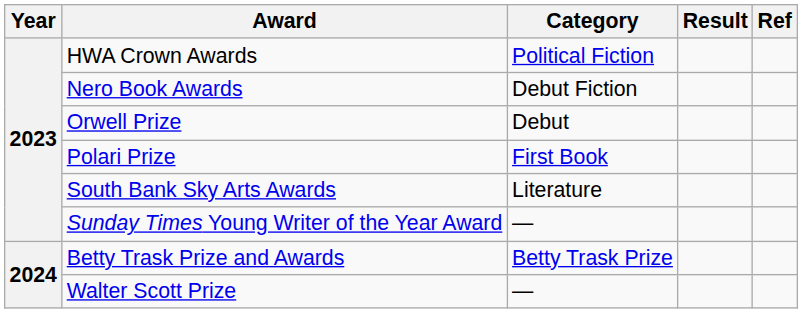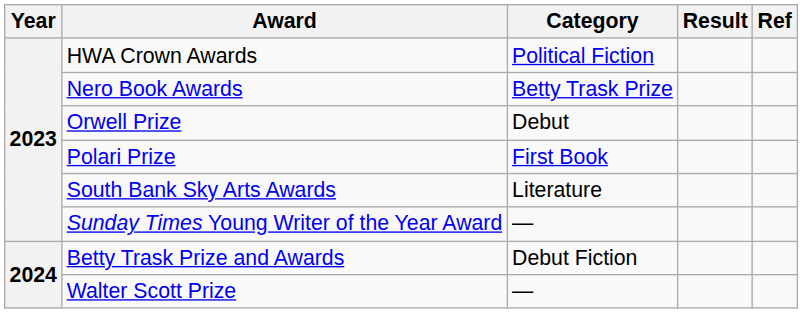Nero Book Awards | Category: Debut Fiction -> Betty Trask Prize
Betty Trask Prize and Awards | Category: Betty Trask Prize -> Debut Fiction
